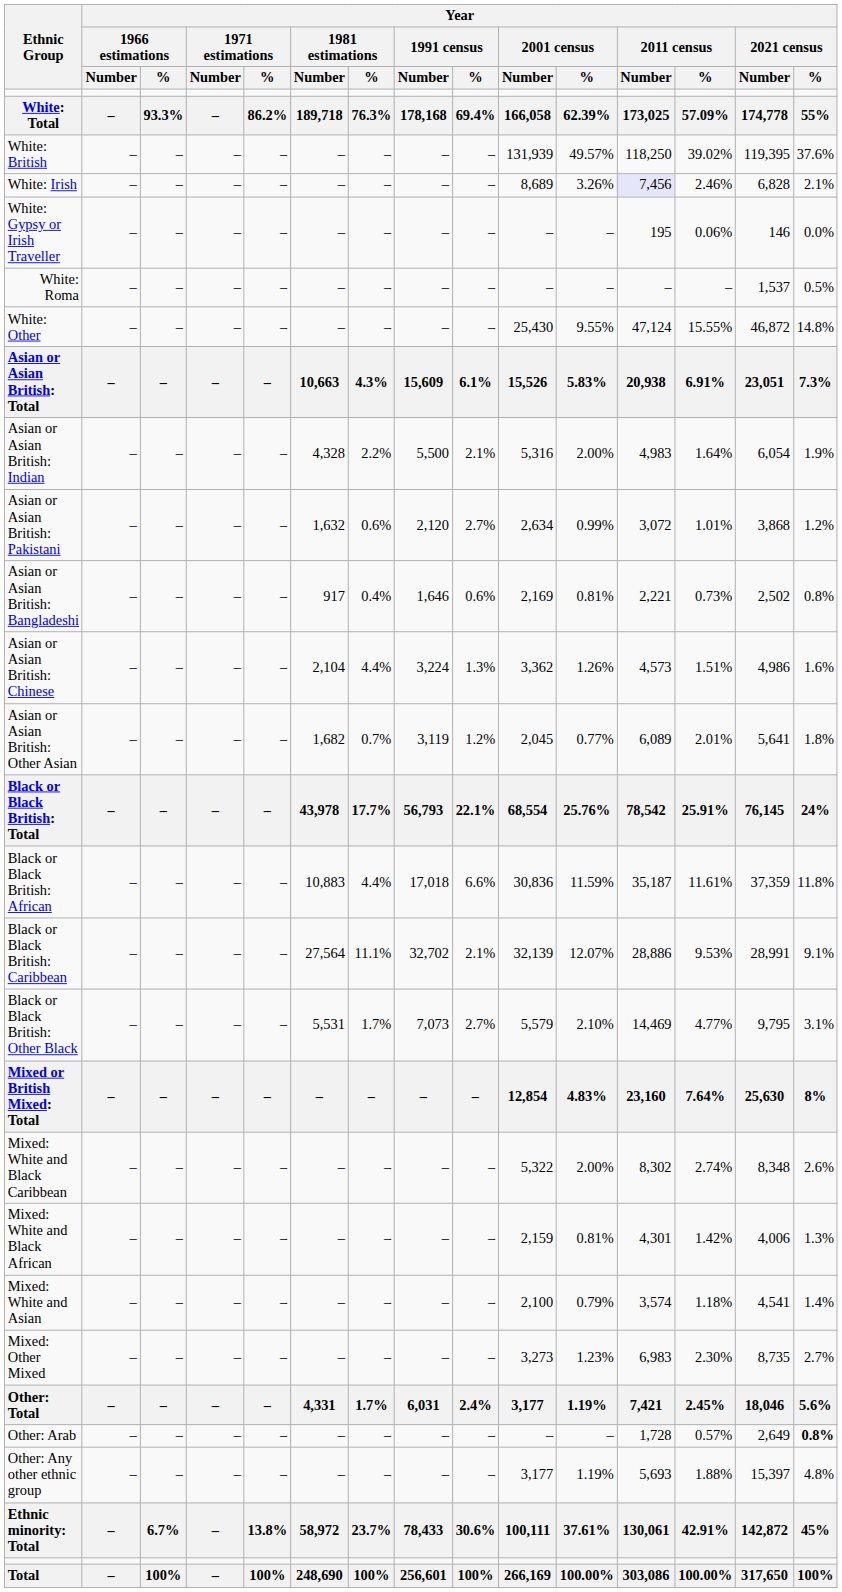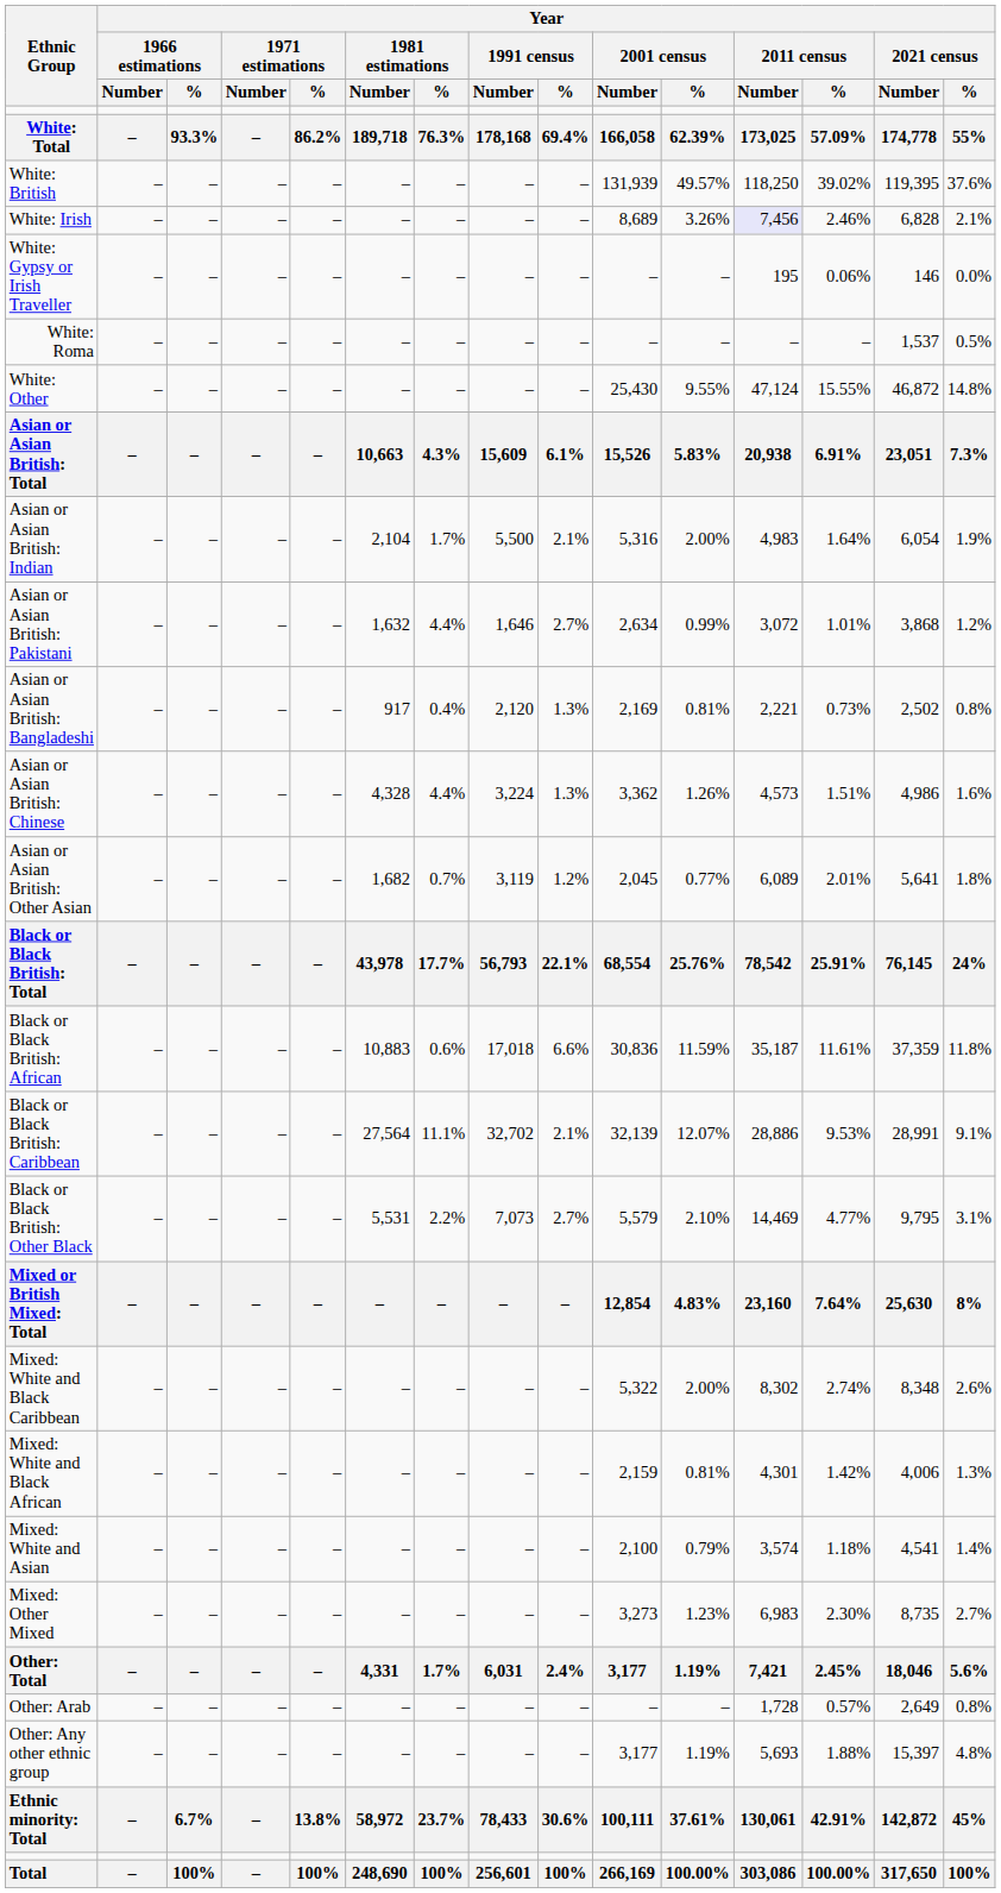Asian or Asian British: Indian | Year / 1981 estimations / Number: 4,328 -> 2,104
Asian or Asian British: Indian | Year / 1981 estimations / %: 2.2% -> 1.7%
Asian or Asian British: Pakistani | Year / 1981 estimations / %: 0.6% -> 4.4%
Asian or Asian British: Pakistani | Year / 1991 census / Number: 2,120 -> 1,646
Asian or Asian British: Bangladeshi | Year / 1991 census / Number: 1,646 -> 2,120
Asian or Asian British: Bangladeshi | Year / 1991 census / %: 0.6% -> 1.3%
Asian or Asian British: Chinese | Year / 1981 estimations / Number: 2,104 -> 4,328
Black or Black British: African | Year / 1981 estimations / %: 4.4% -> 0.6%
Black or Black British: Other Black | Year / 1981 estimations / %: 1.7% -> 2.2%
Other: Arab | Year / 2021 census / %: bold -> normal
